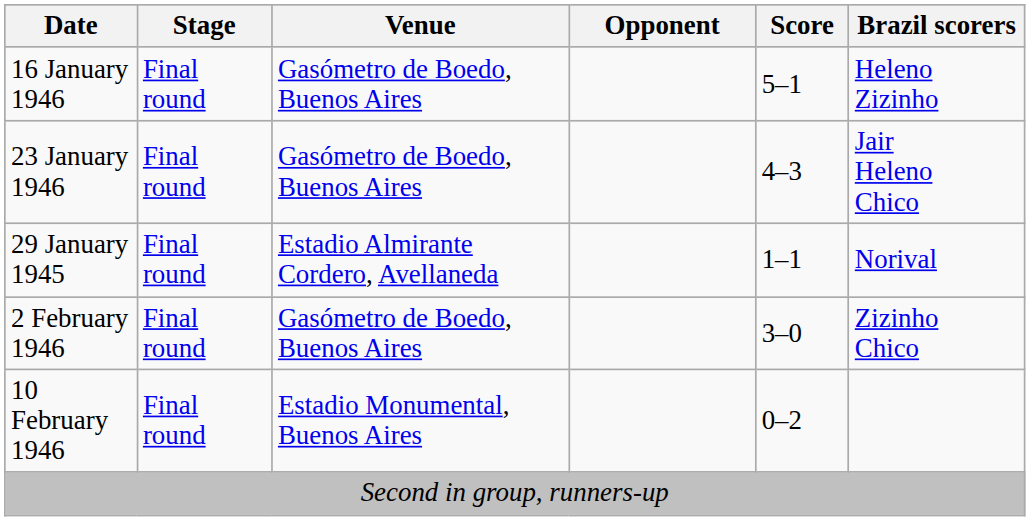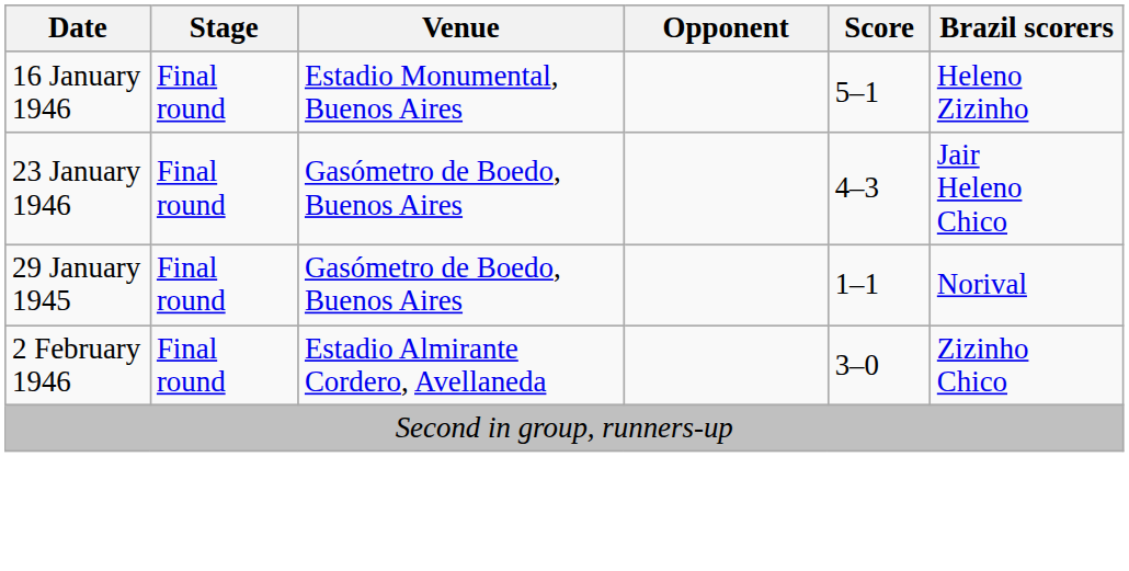16 January 1946 | Venue: Gasómetro de Boedo, Buenos Aires -> Estadio Monumental, Buenos Aires
29 January 1945 | Venue: Estadio Almirante Cordero, Avellaneda -> Gasómetro de Boedo, Buenos Aires
2 February 1946 | Venue: Gasómetro de Boedo, Buenos Aires -> Estadio Almirante Cordero, Avellaneda
- row: 10 February 1946 | Final round | Estadio Monumental, Buenos Aires | 0–2
